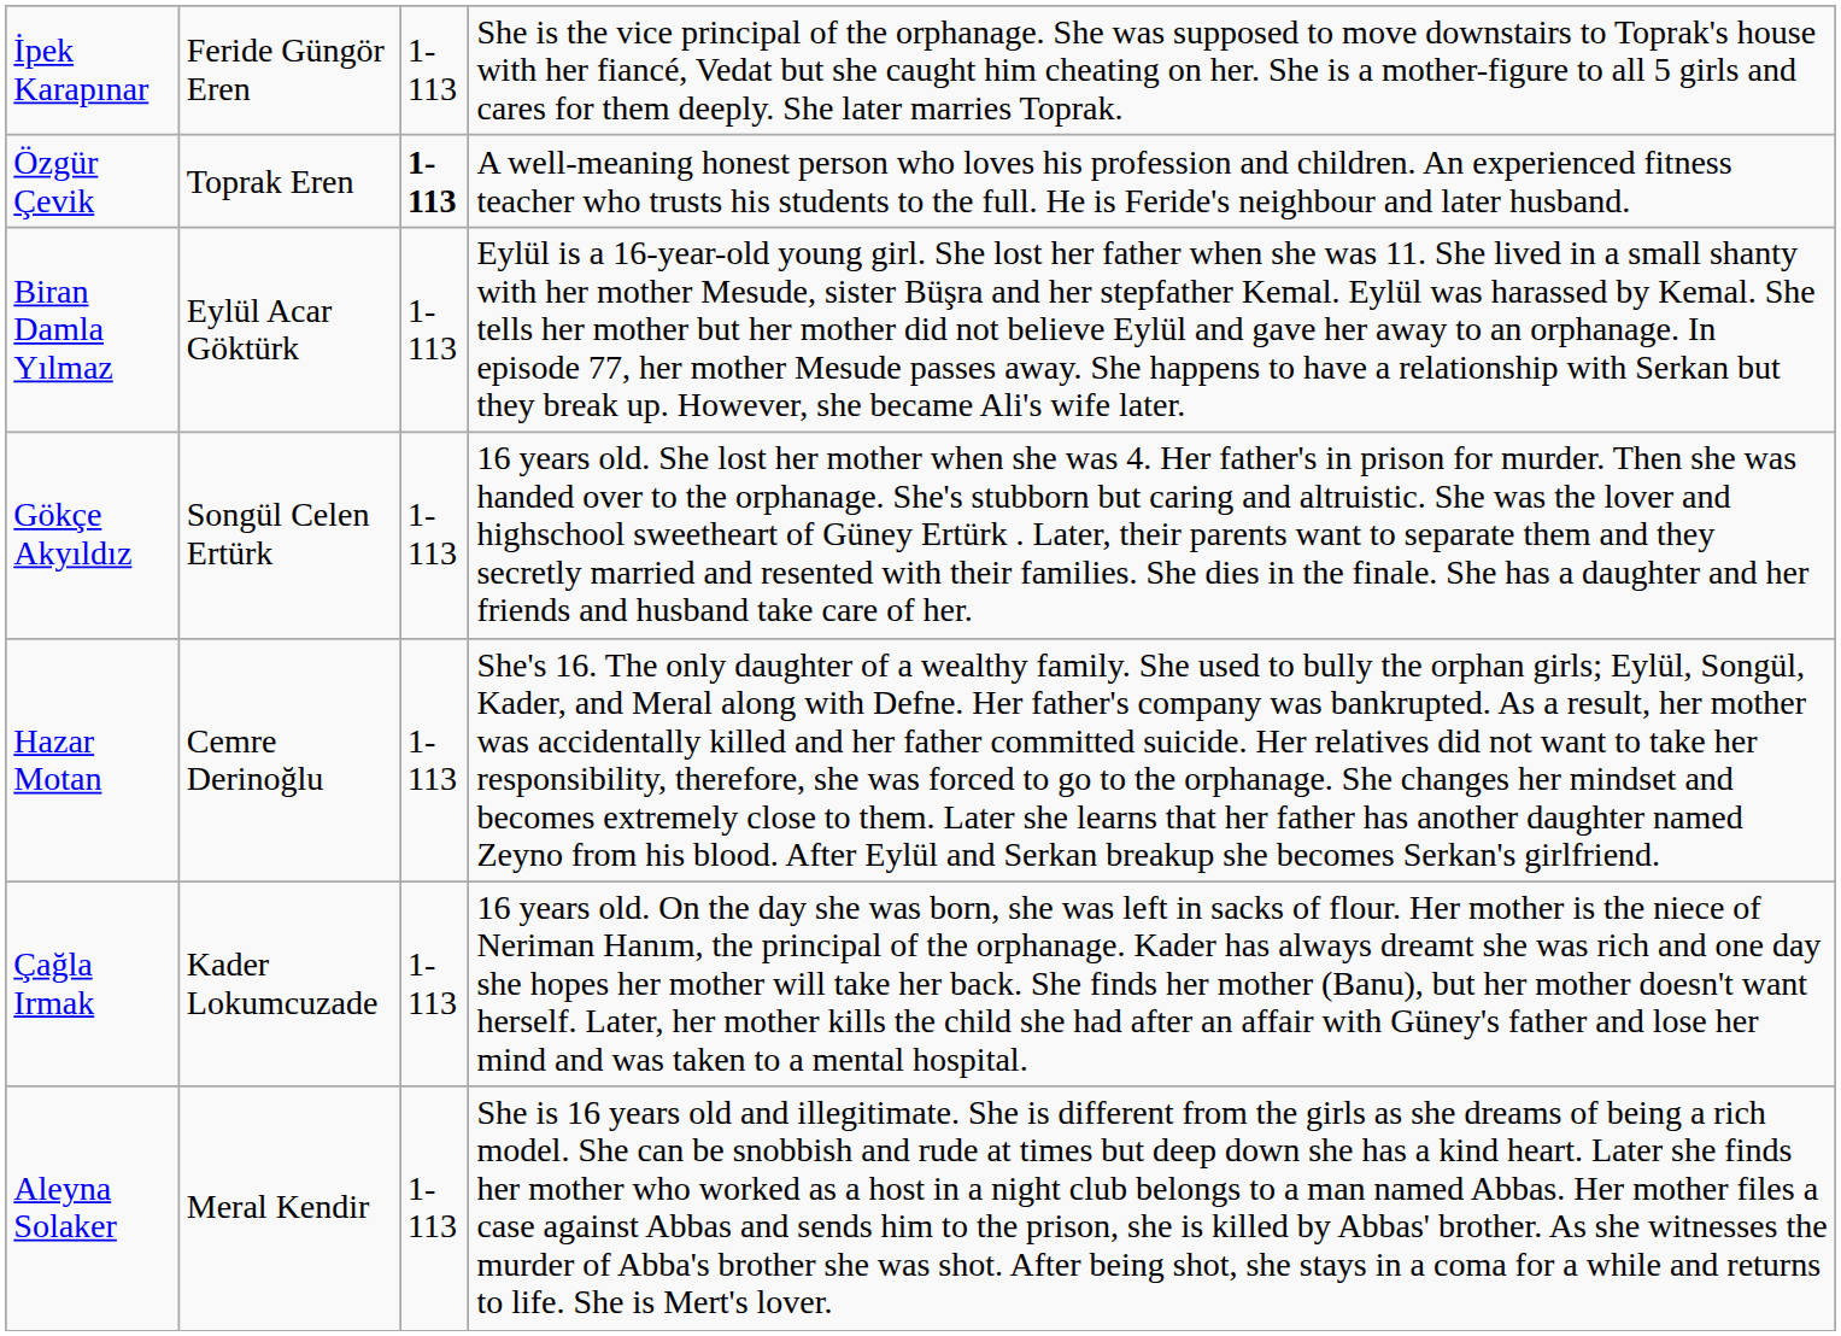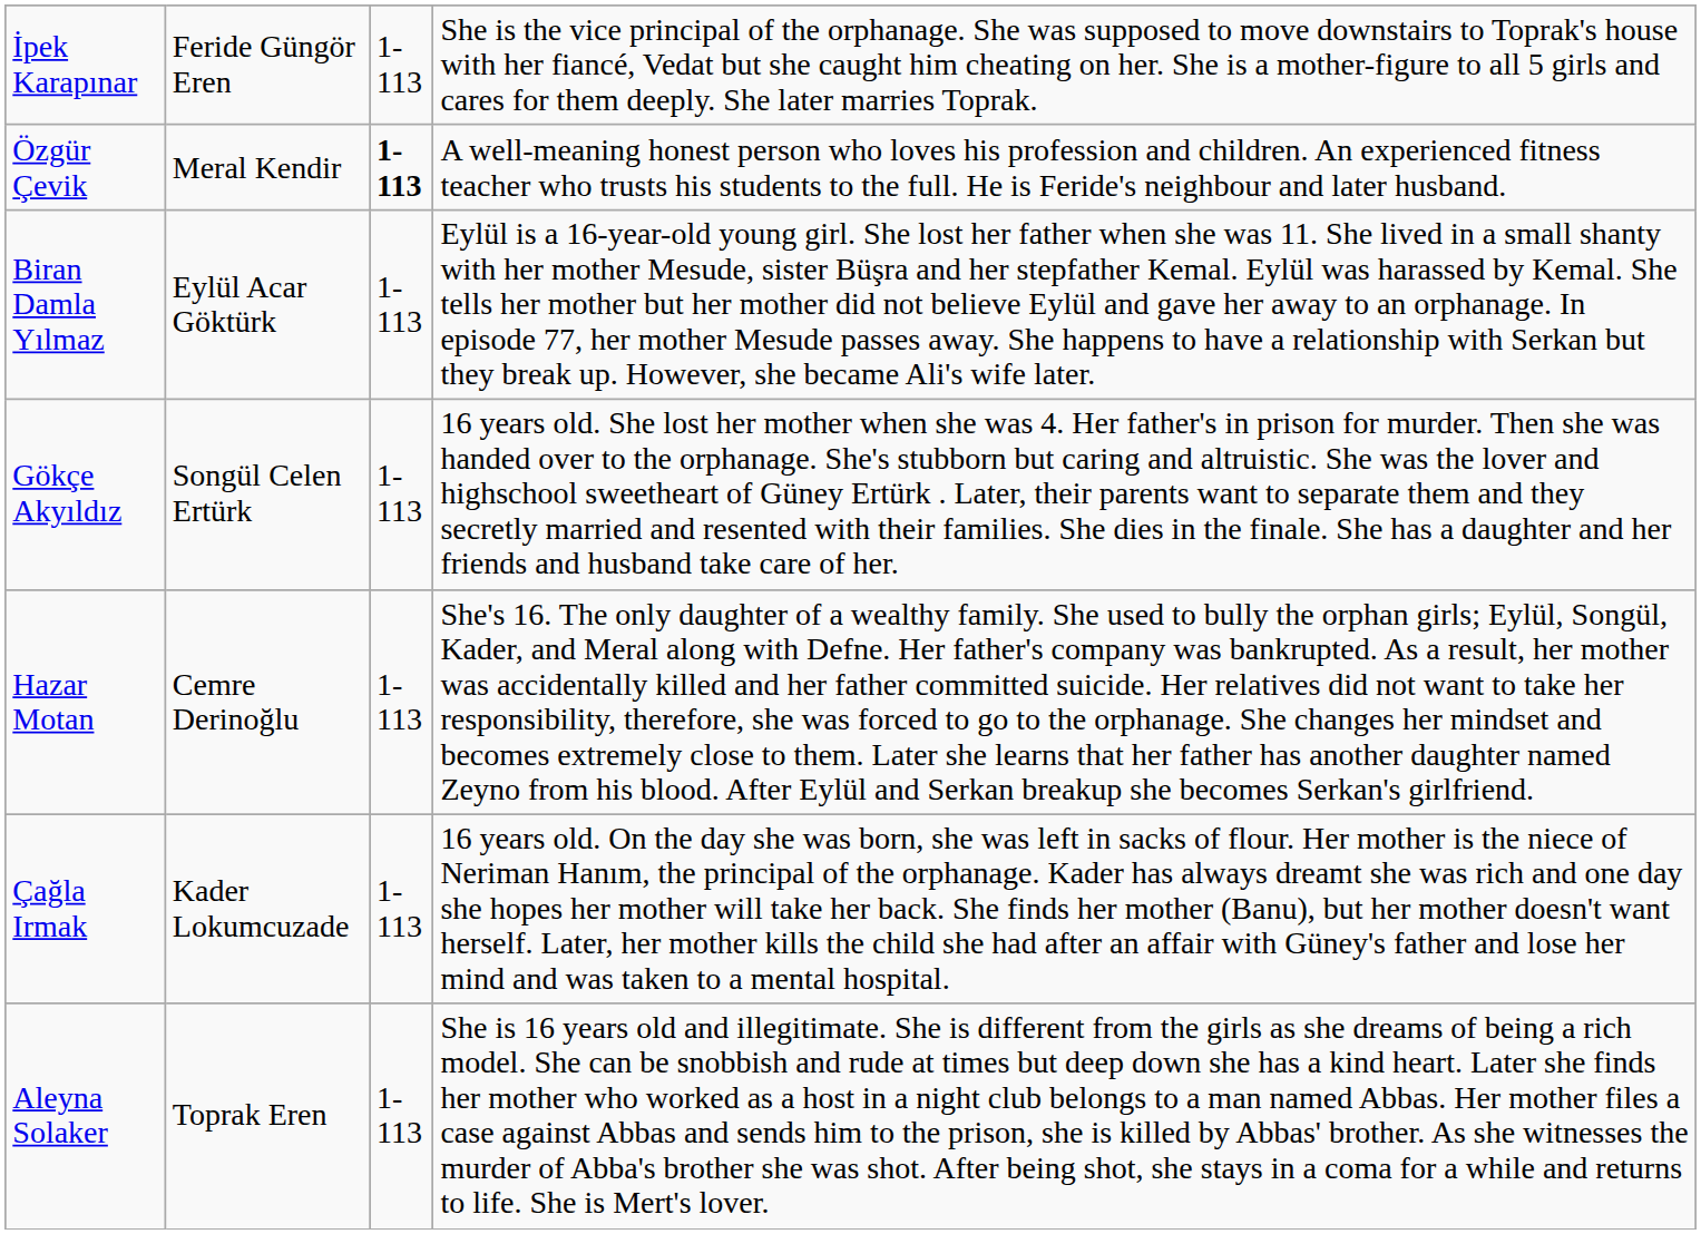Özgür Çevik | column 2: Toprak Eren -> Meral Kendir
Aleyna Solaker | column 2: Meral Kendir -> Toprak Eren
